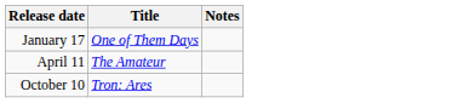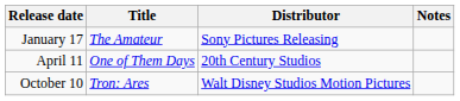+ column: Distributor | Sony Pictures Releasing | 20th Century Studios | Walt Disney Studios Motion Pictures
January 17 | Title: One of Them Days -> The Amateur
April 11 | Title: The Amateur -> One of Them Days
